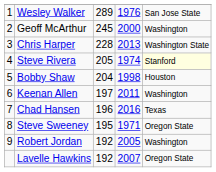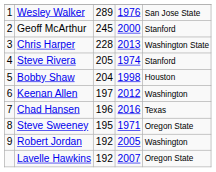Geoff McArthur | column 5: Washington -> Stanford
Steve Rivera | column 5: lightyellow background -> no background
Keenan Allen | column 4: 2011 -> 2012
